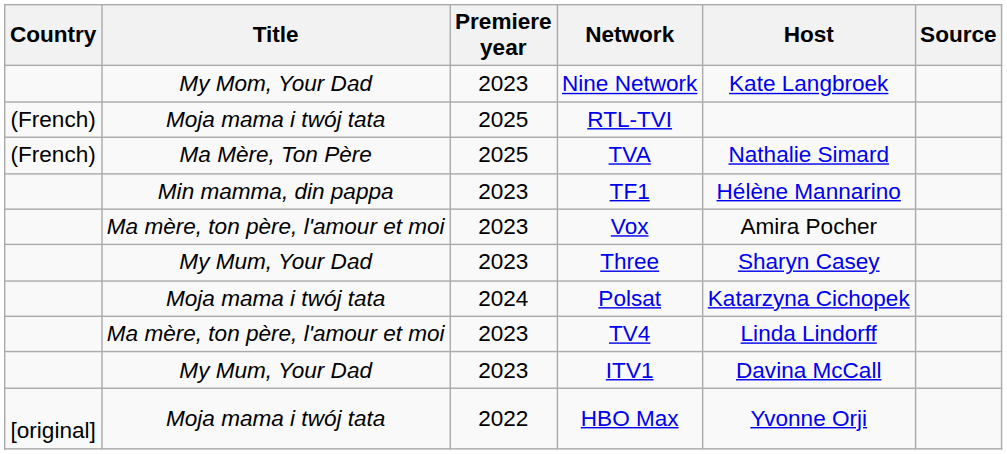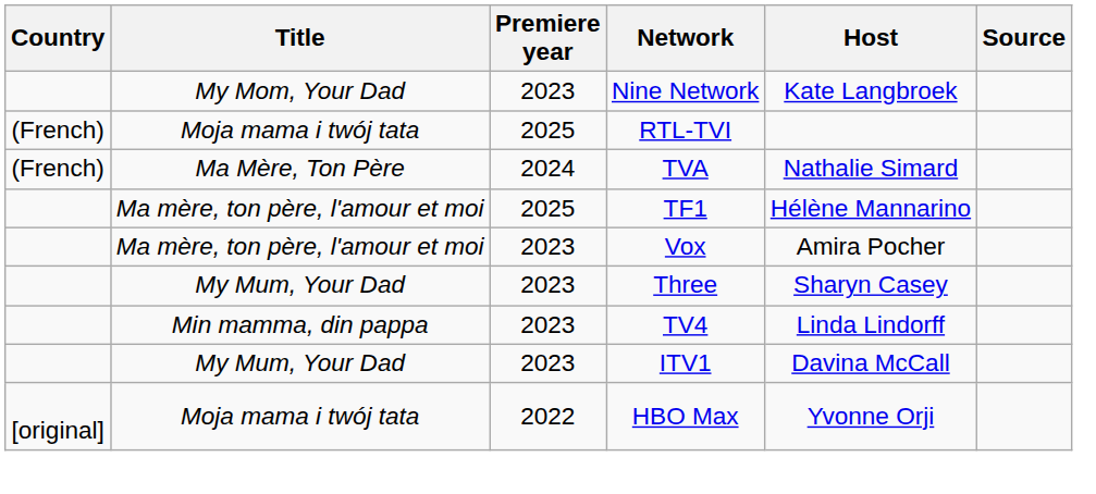TVA | Premiere year: 2025 -> 2024
TF1 | Title: Min mamma, din pappa -> Ma mère, ton père, l'amour et moi
TF1 | Premiere year: 2023 -> 2025
- row: Moja mama i twój tata | 2024 | Polsat | Katarzyna Cichopek
TV4 | Title: Ma mère, ton père, l'amour et moi -> Min mamma, din pappa
